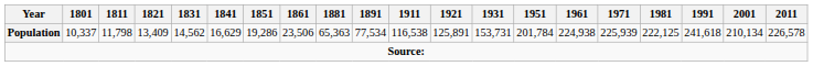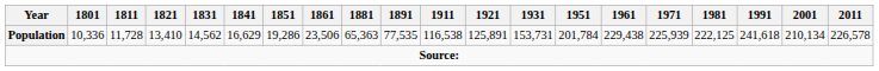Population | 1801: 10,337 -> 10,336
Population | 1811: 11,798 -> 11,728
Population | 1821: 13,409 -> 13,410
Population | 1891: 77,534 -> 77,535
Population | 1961: 224,938 -> 229,438
